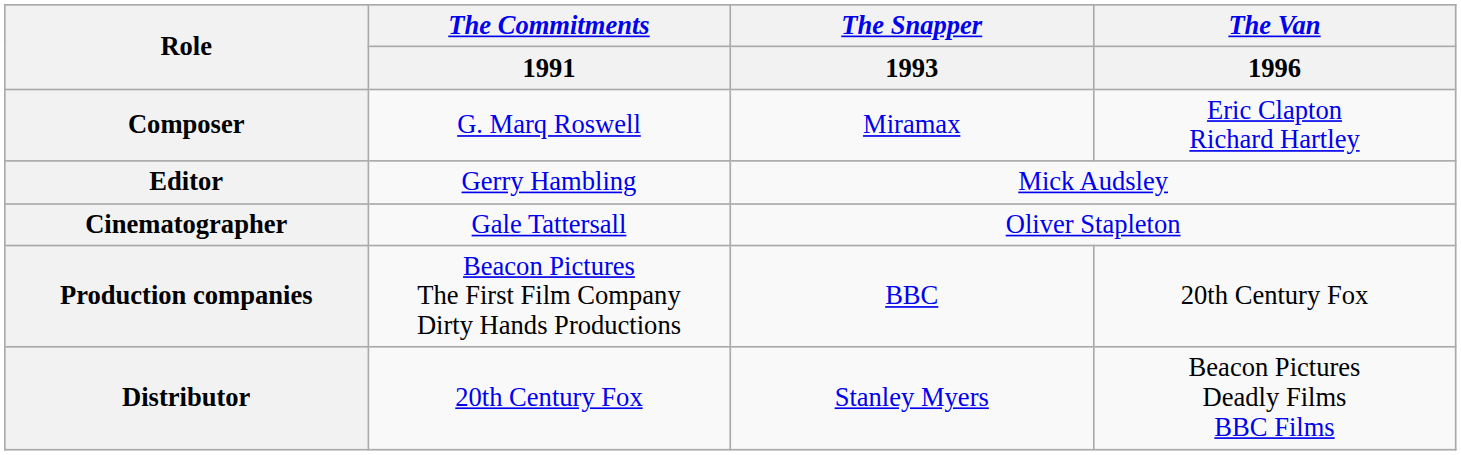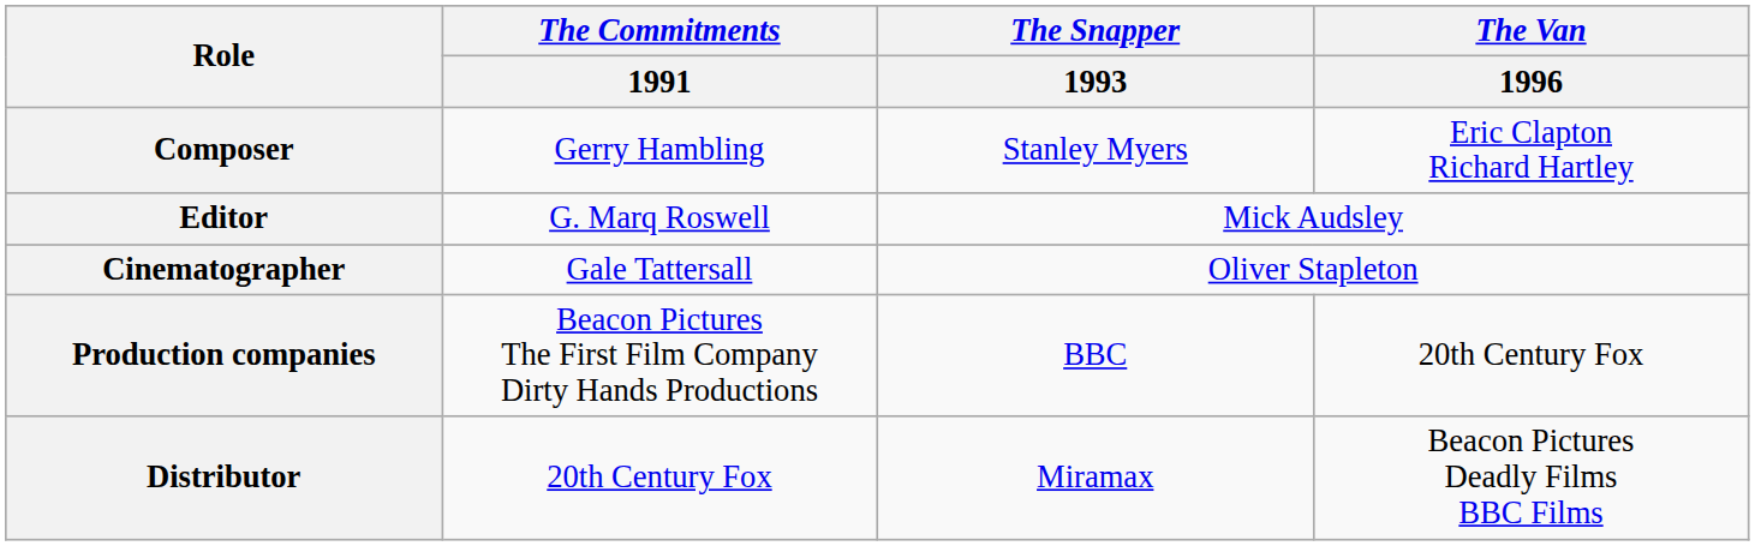Composer | The Commitments / 1991: G. Marq Roswell -> Gerry Hambling
Composer | The Snapper / 1993: Miramax -> Stanley Myers
Editor | The Commitments / 1991: Gerry Hambling -> G. Marq Roswell
Distributor | The Snapper / 1993: Stanley Myers -> Miramax
